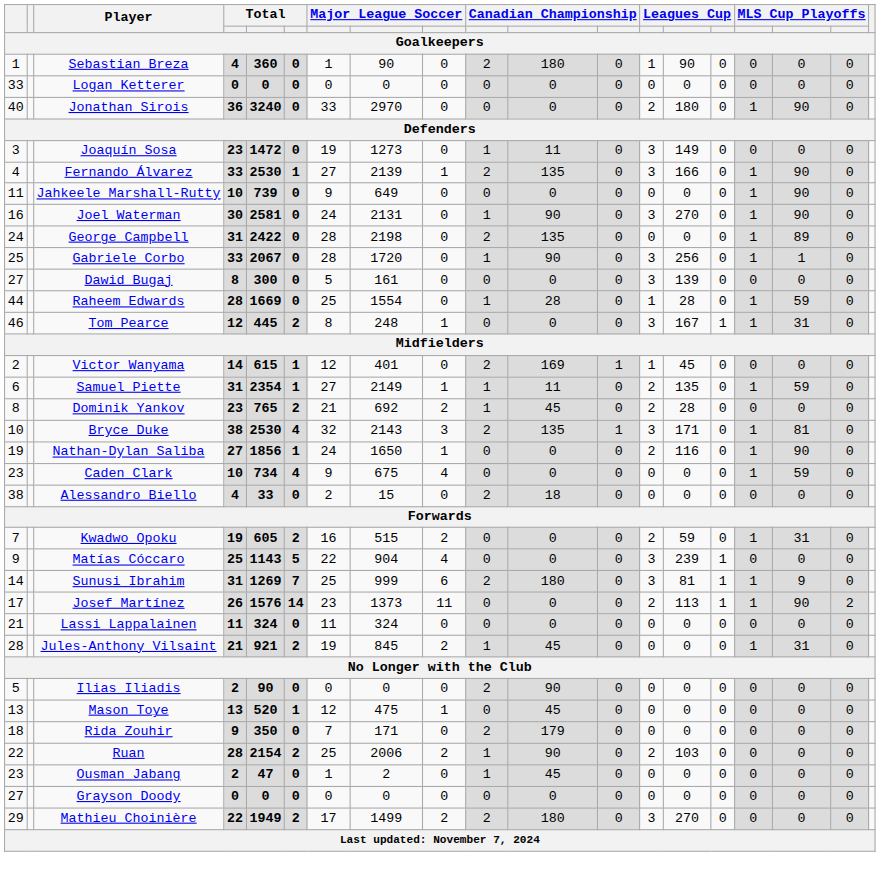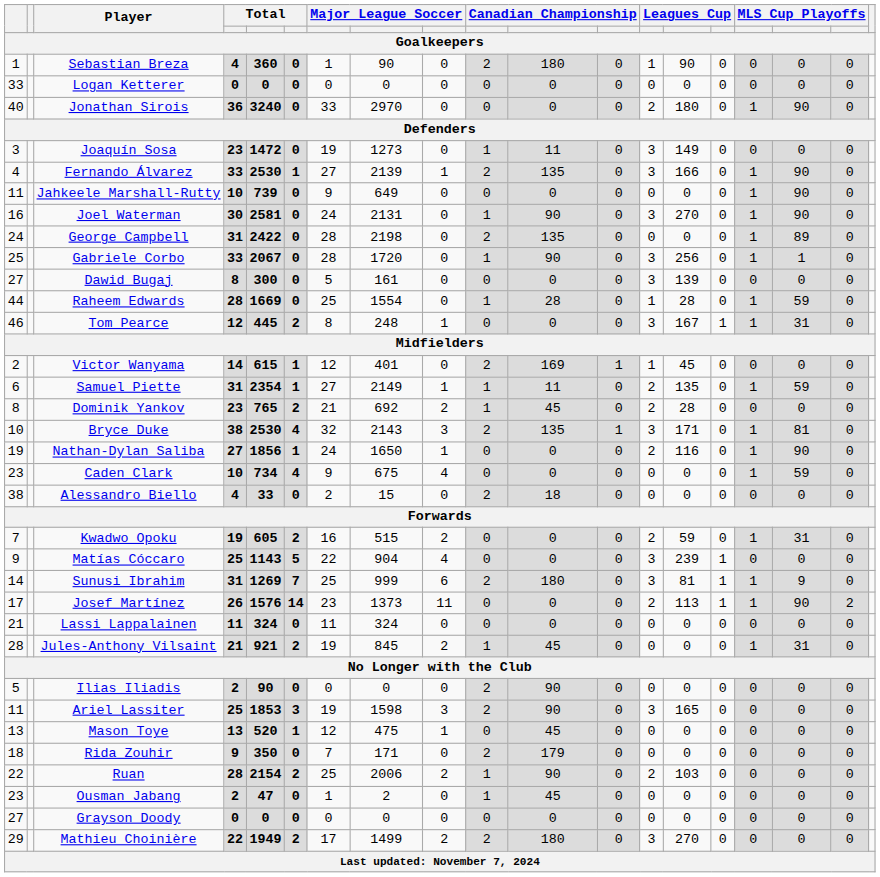+ row: 11 | Ariel Lassiter | 25 | 1853 | 3 | 19 | 1598 | 3 | 2 | 90 | 0 | 3 | 165 | 0 | 0 | 0 | 0
